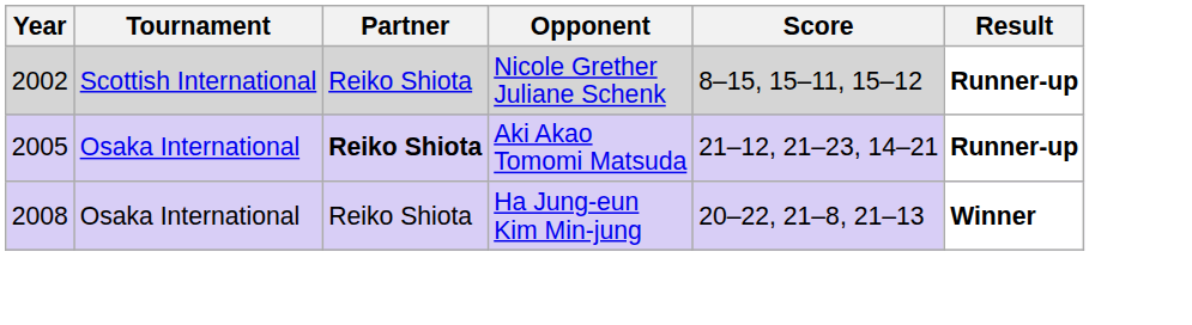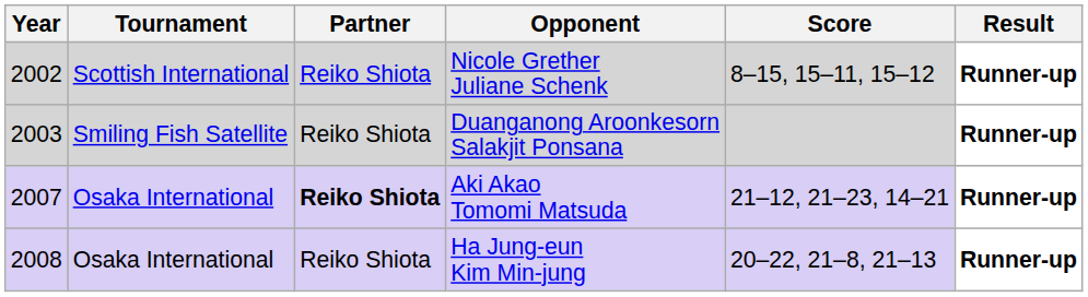+ row: 2003 | Smiling Fish Satellite | Reiko Shiota | Duanganong Aroonkesorn Salakjit Ponsana | Runner-up
Aki Akao Tomomi Matsuda | Year: 2005 -> 2007
Ha Jung-eun Kim Min-jung | Result: Winner -> Runner-up
